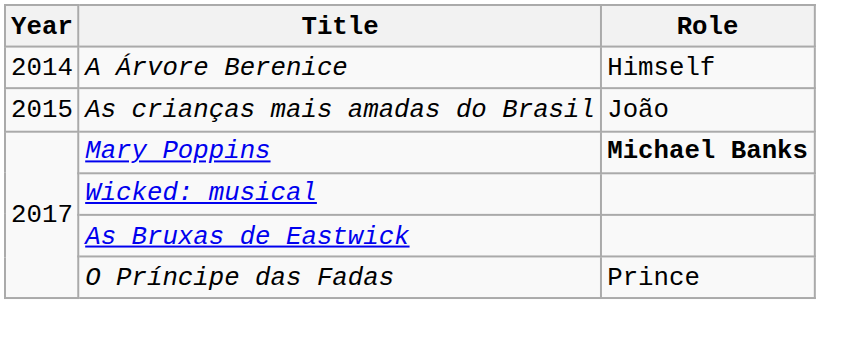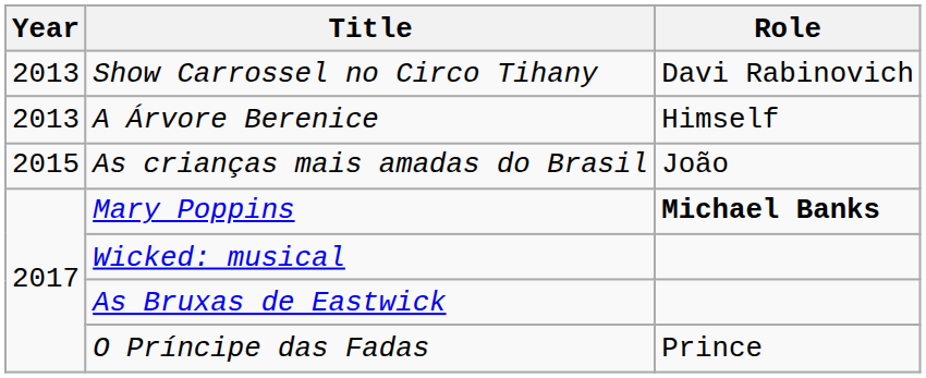+ row: 2013 | Show Carrossel no Circo Tihany | Davi Rabinovich
A Árvore Berenice | Year: 2014 -> 2013
